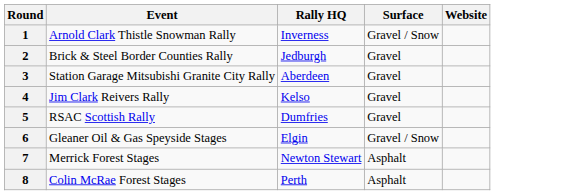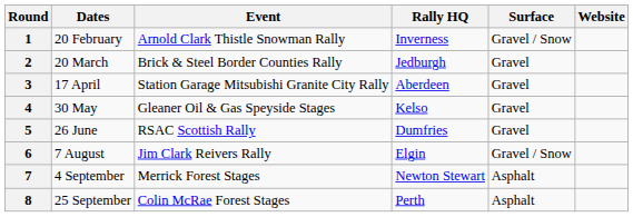+ column: Dates | 20 February | 20 March | 17 April | 30 May | 26 June | 7 August | 4 September | 25 September
4 | Event: Jim Clark Reivers Rally -> Gleaner Oil & Gas Speyside Stages
6 | Event: Gleaner Oil & Gas Speyside Stages -> Jim Clark Reivers Rally
